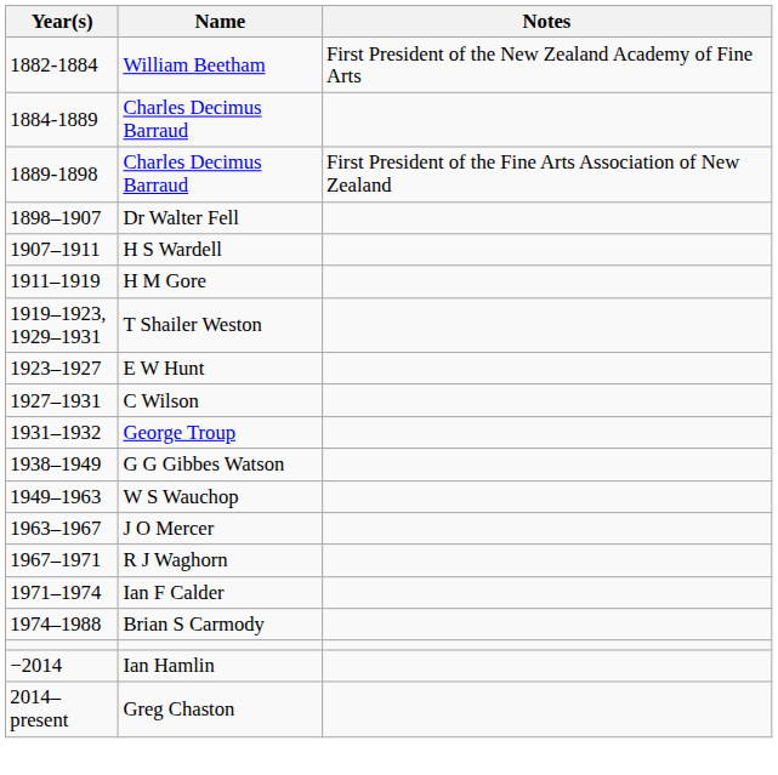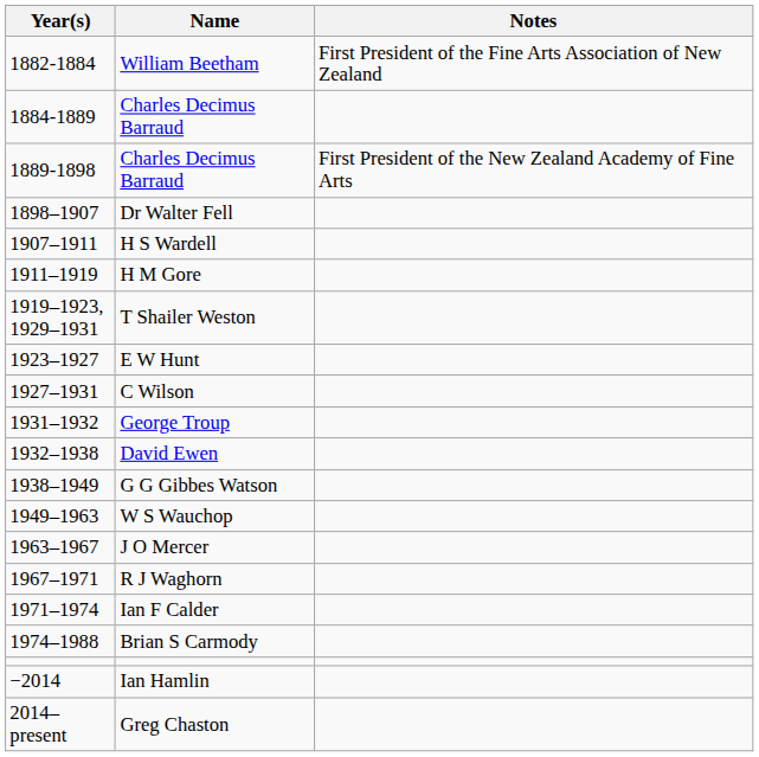William Beetham | Notes: First President of the New Zealand Academy of Fine Arts -> First President of the Fine Arts Association of New Zealand
1889-1898 / Charles Decimus Barraud | Notes: First President of the Fine Arts Association of New Zealand -> First President of the New Zealand Academy of Fine Arts
+ row: 1932–1938 | David Ewen
